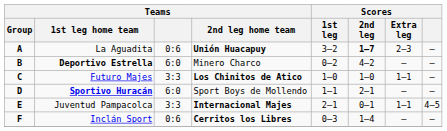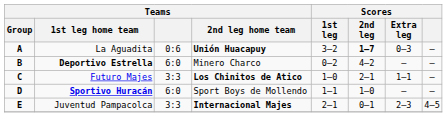La Aguadita | Scores / Extra leg: 2–3 -> 0–3
Futuro Majes | Scores / 2nd leg: 1–0 -> 2–1
Sportivo Huracán | Scores / 2nd leg: 2–1 -> 1–0
Juventud Pampacolca | Scores / Extra leg: 1–1 -> 2–3
- row: F | Inclán Sport | 0:6 | Cerritos los Libres | 0–3 | 1–4 | – | –
